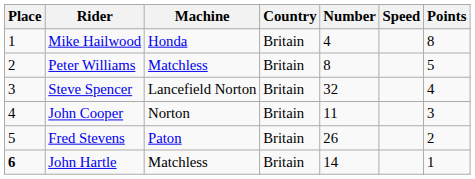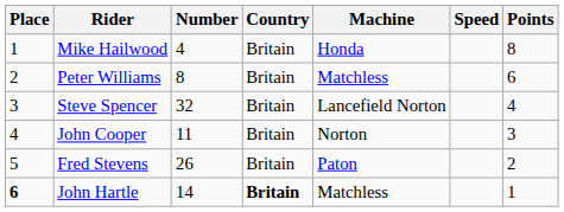columns swapped: Number <-> Machine
Peter Williams | Points: 5 -> 6
John Hartle | Country: normal -> bold
